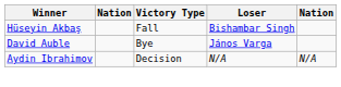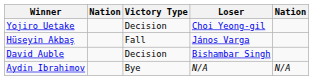+ row: Yojiro Uetake | Decision | Choi Yeong-gil
Hüseyin Akbaş | Loser: Bishambar Singh -> János Varga
David Auble | Victory Type: Bye -> Decision
David Auble | Loser: János Varga -> Bishambar Singh
Aydin Ibrahimov | Victory Type: Decision -> Bye
